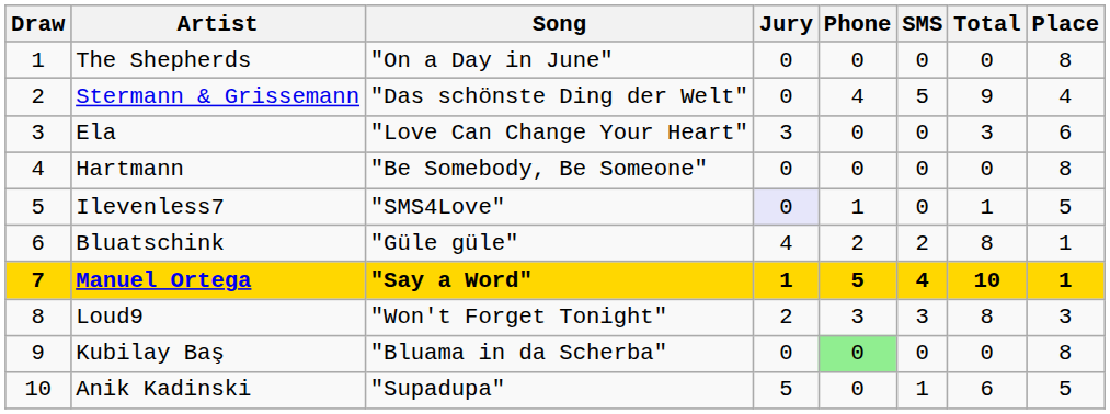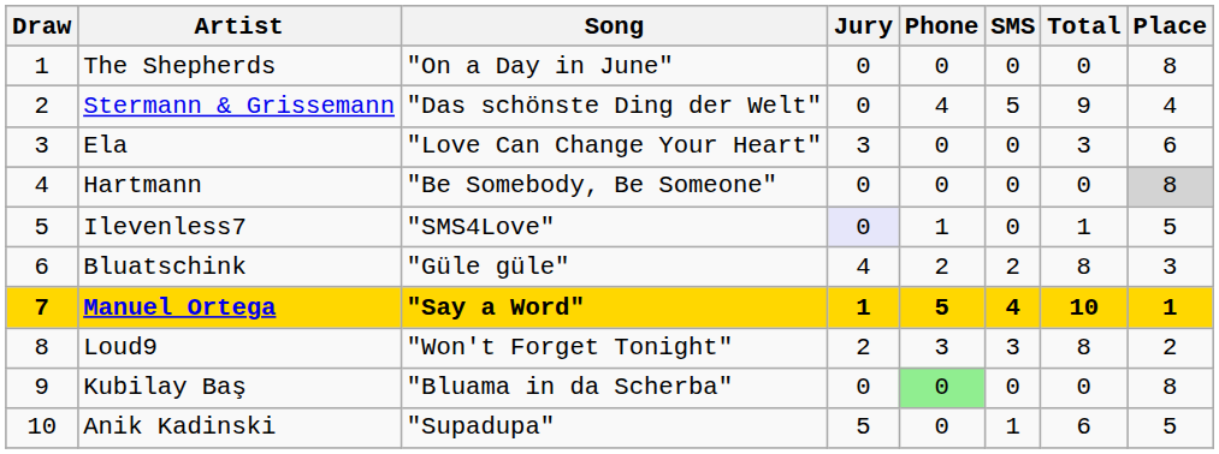Hartmann | Place: no background -> lightgrey background
Bluatschink | Place: 1 -> 3
Loud9 | Place: 3 -> 2
